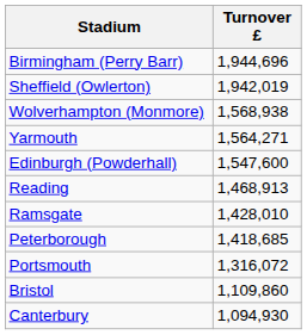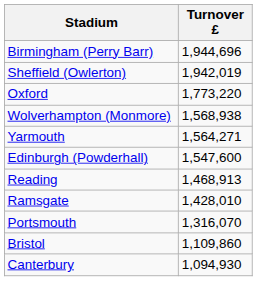+ row: Oxford | 1,773,220
- row: Peterborough | 1,418,685
Portsmouth | Turnover £: 1,316,072 -> 1,316,070
